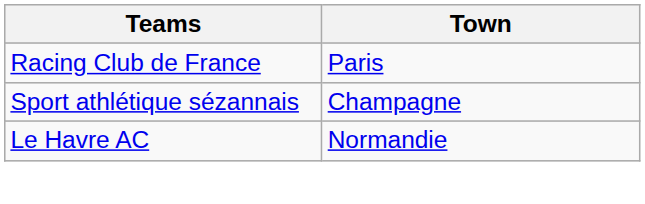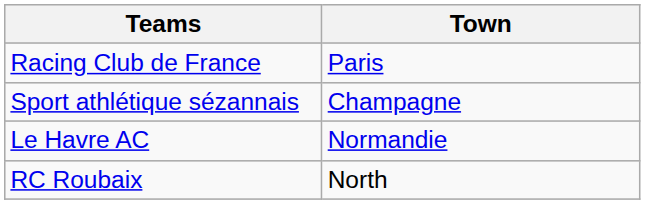+ row: RC Roubaix | North
